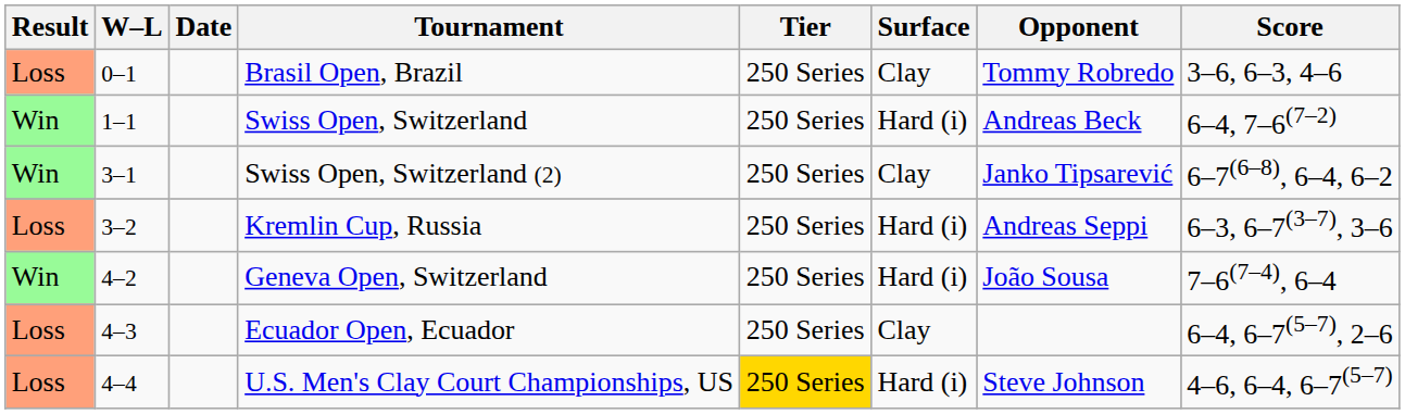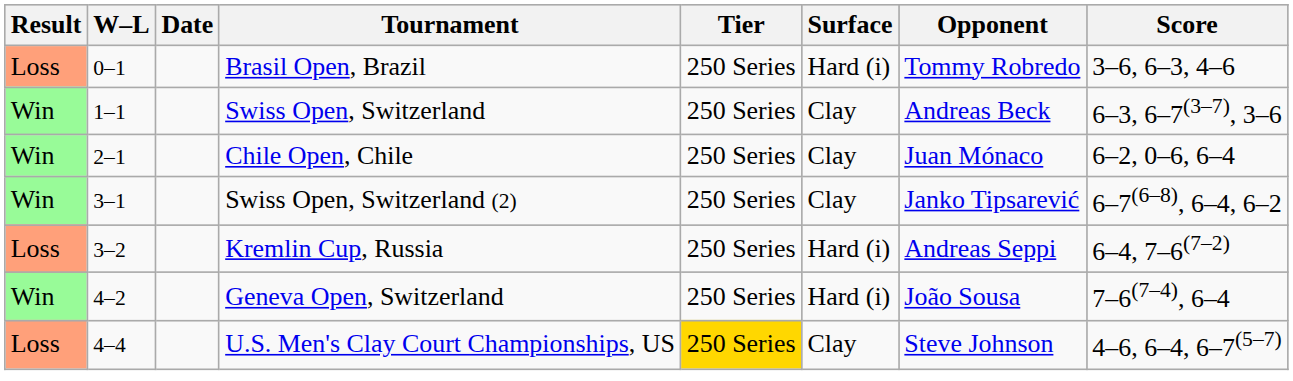Brasil Open, Brazil | Surface: Clay -> Hard (i)
Swiss Open, Switzerland | Surface: Hard (i) -> Clay
Swiss Open, Switzerland | Score: 6–4, 7–6(7–2) -> 6–3, 6–7(3–7), 3–6
+ row: Win | 2–1 | Chile Open, Chile | 250 Series | Clay | Juan Mónaco | 6–2, 0–6, 6–4
Kremlin Cup, Russia | Score: 6–3, 6–7(3–7), 3–6 -> 6–4, 7–6(7–2)
- row: Loss | 4–3 | Ecuador Open, Ecuador | 250 Series | Clay | 6–4, 6–7(5–7), 2–6
U.S. Men's Clay Court Championships, US | Surface: Hard (i) -> Clay
